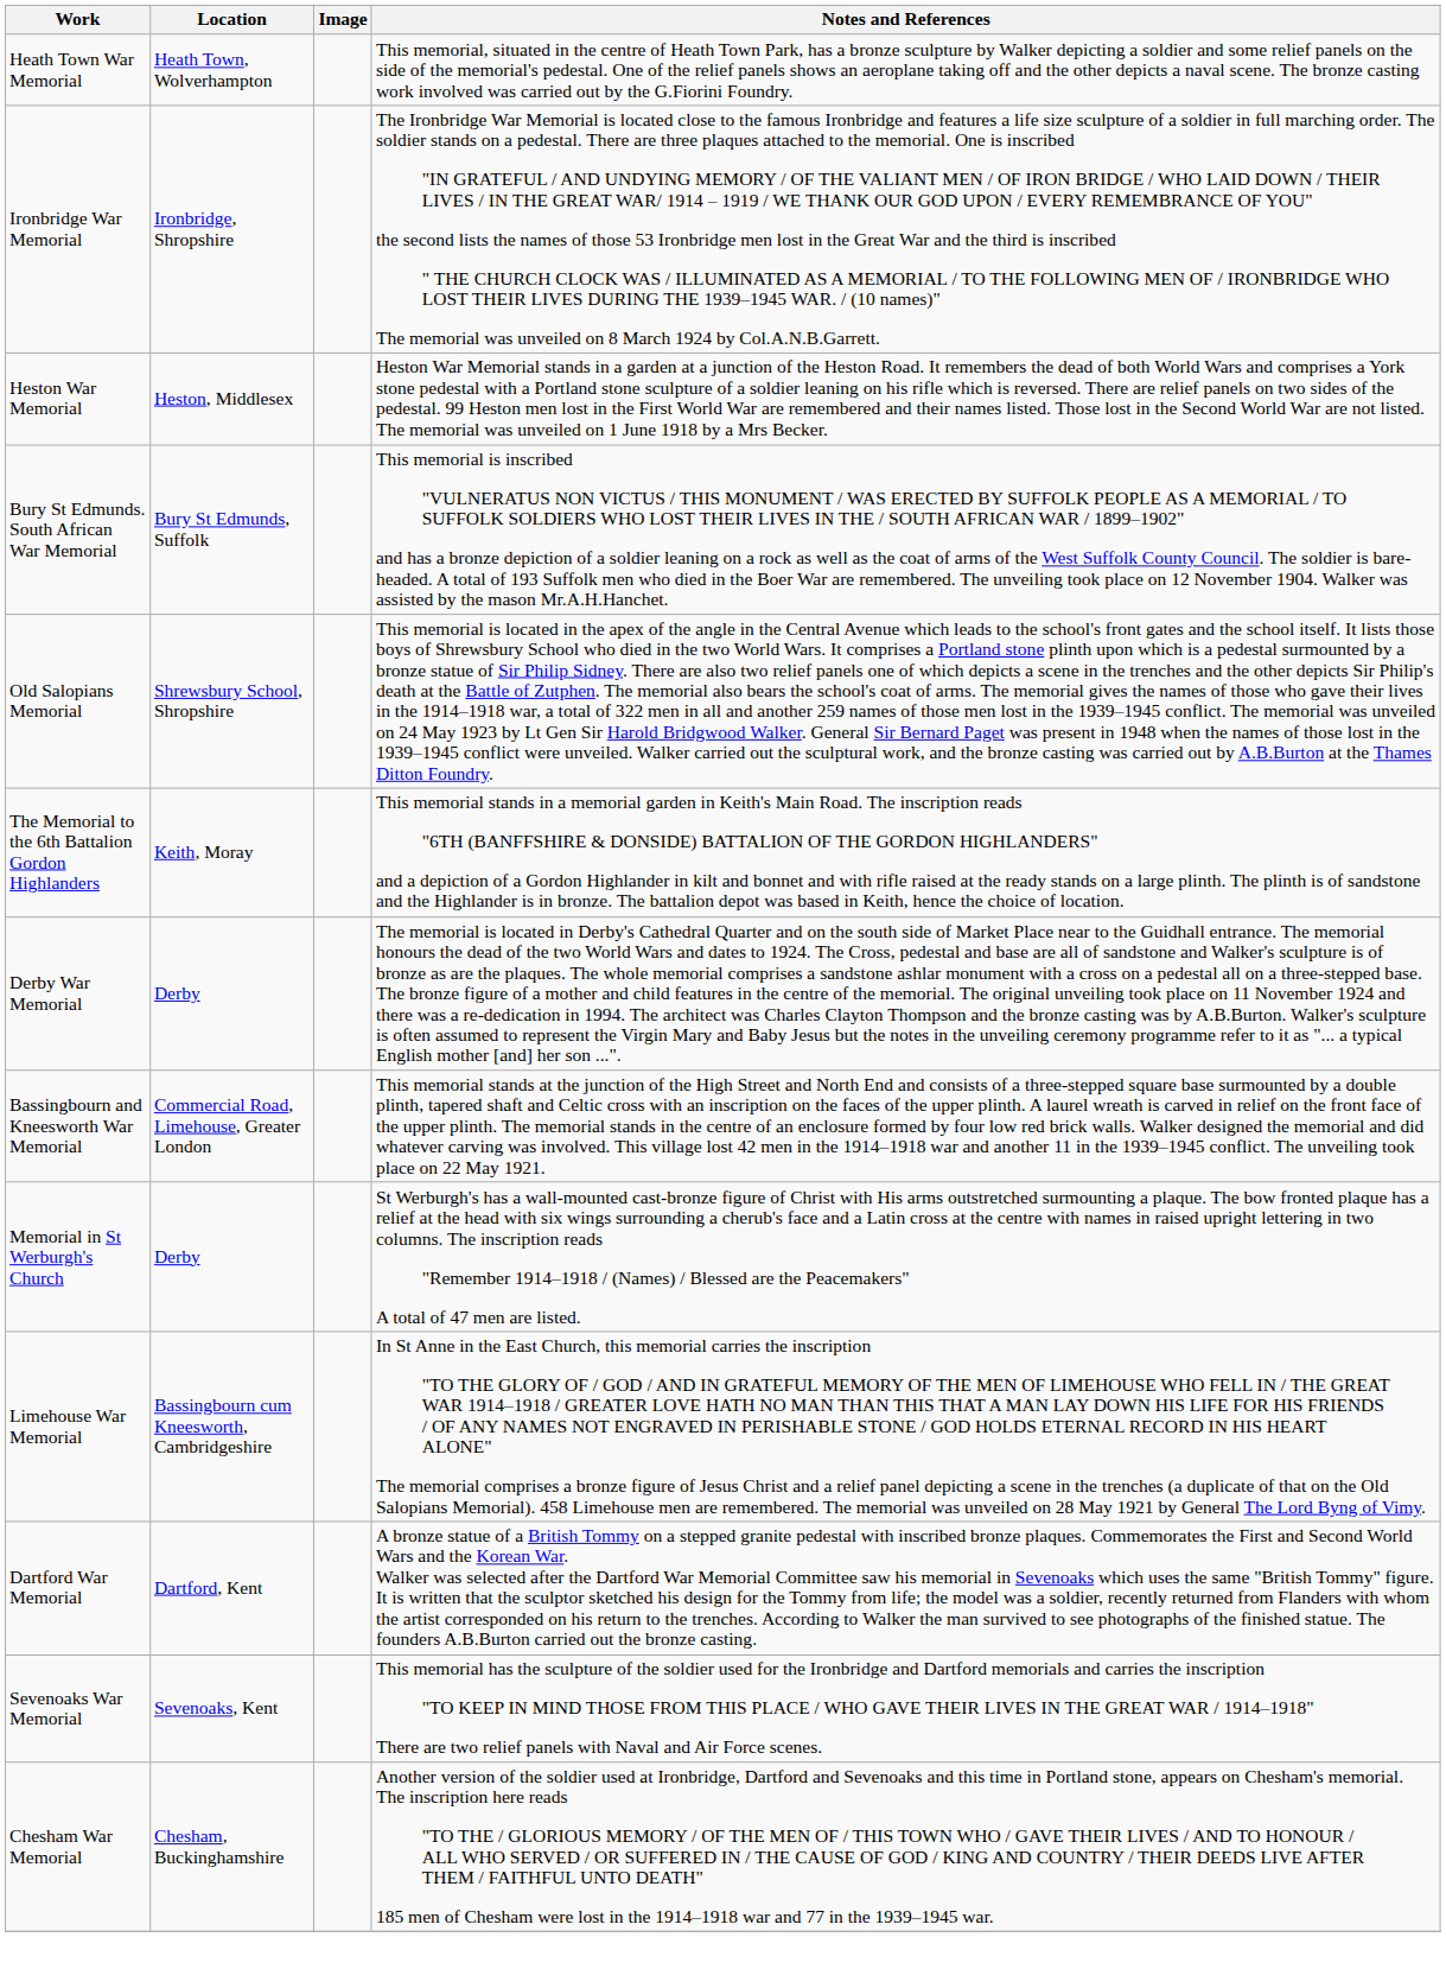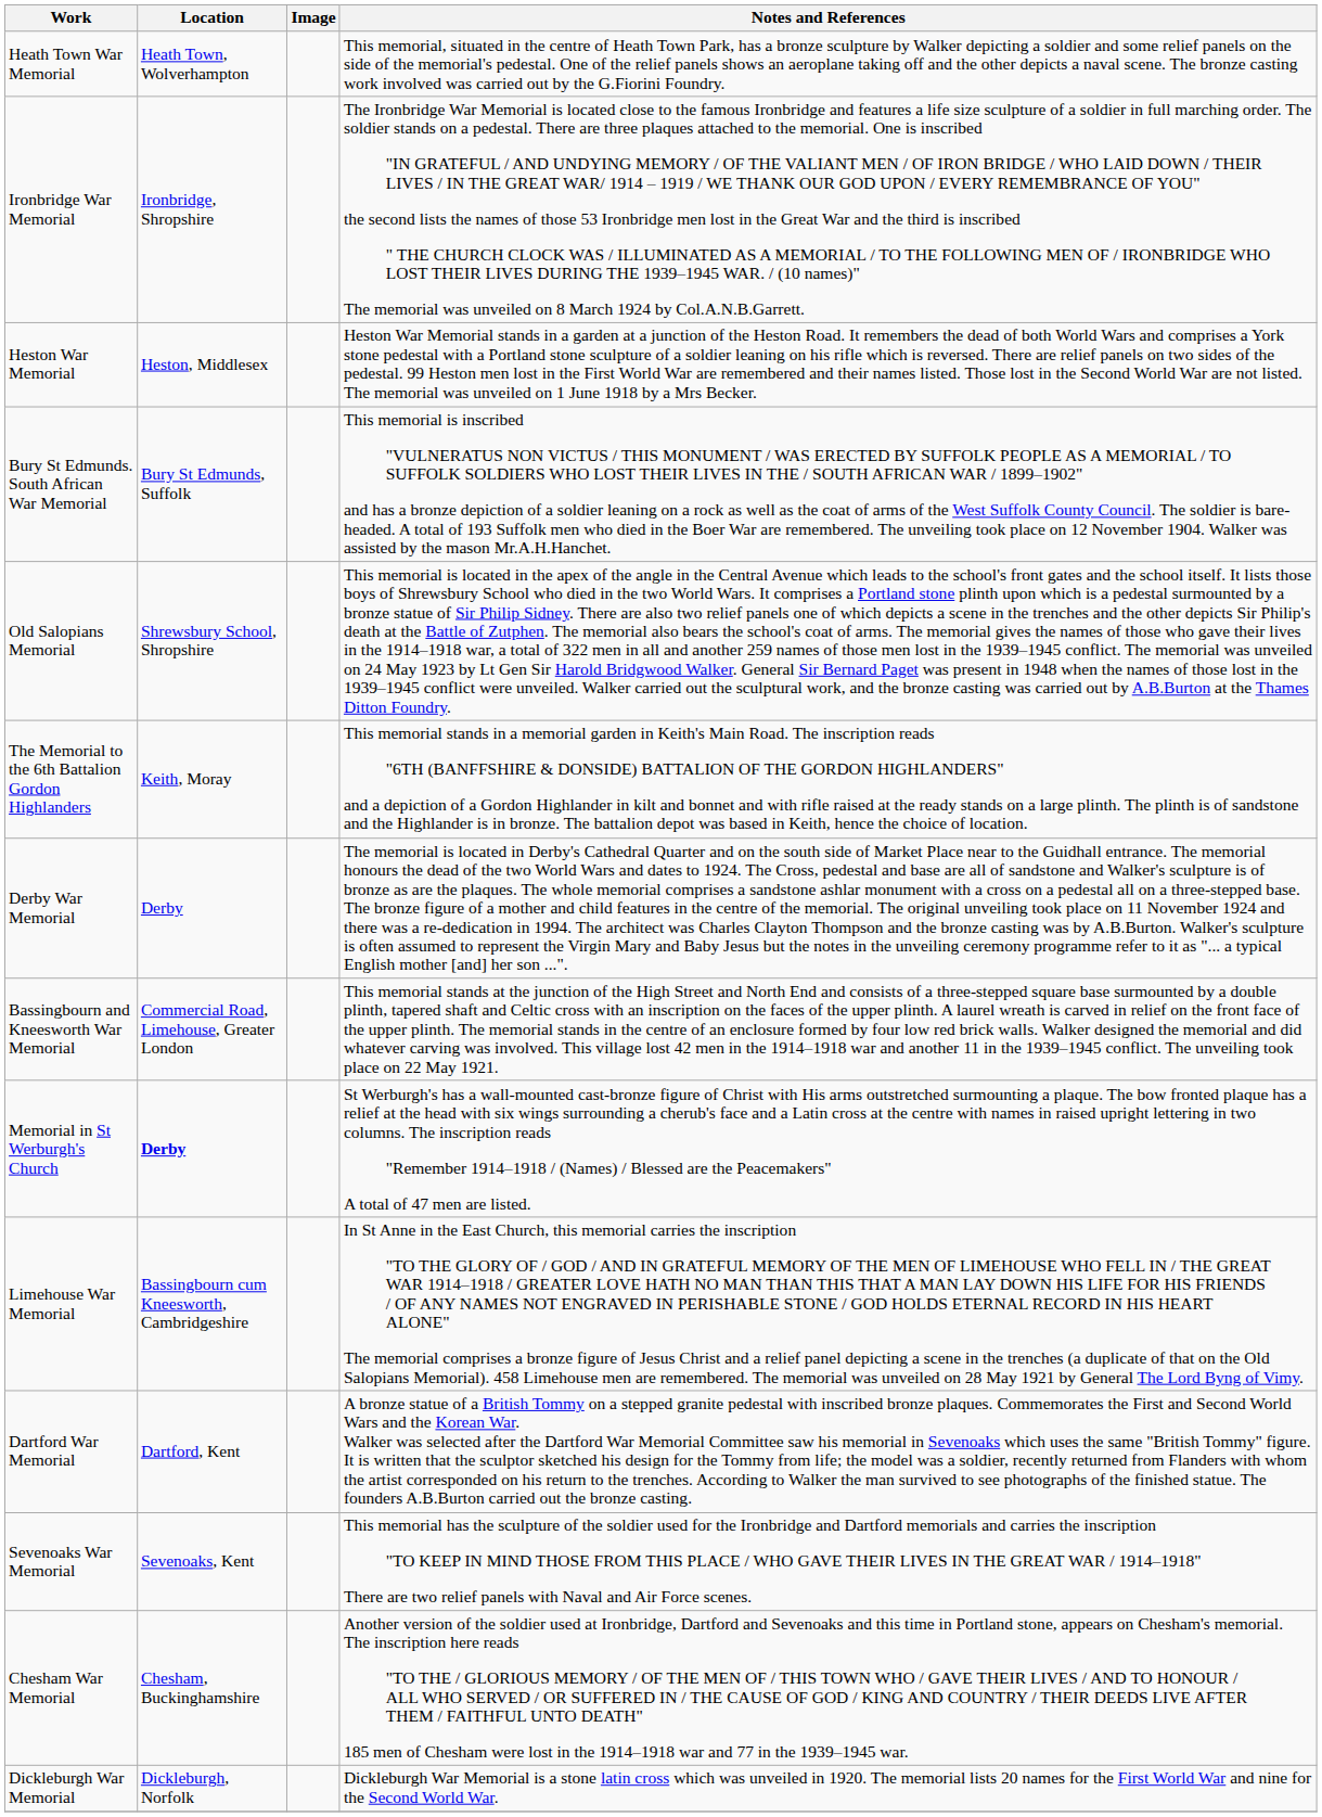Memorial in St Werburgh's Church | Location: normal -> bold
+ row: Dickleburgh War Memorial | Dickleburgh, Norfolk | Dickleburgh War Memorial is a stone latin cross which was unveiled in 1920. The memorial lists 20 names for the First World War and nine for the Second World War.
